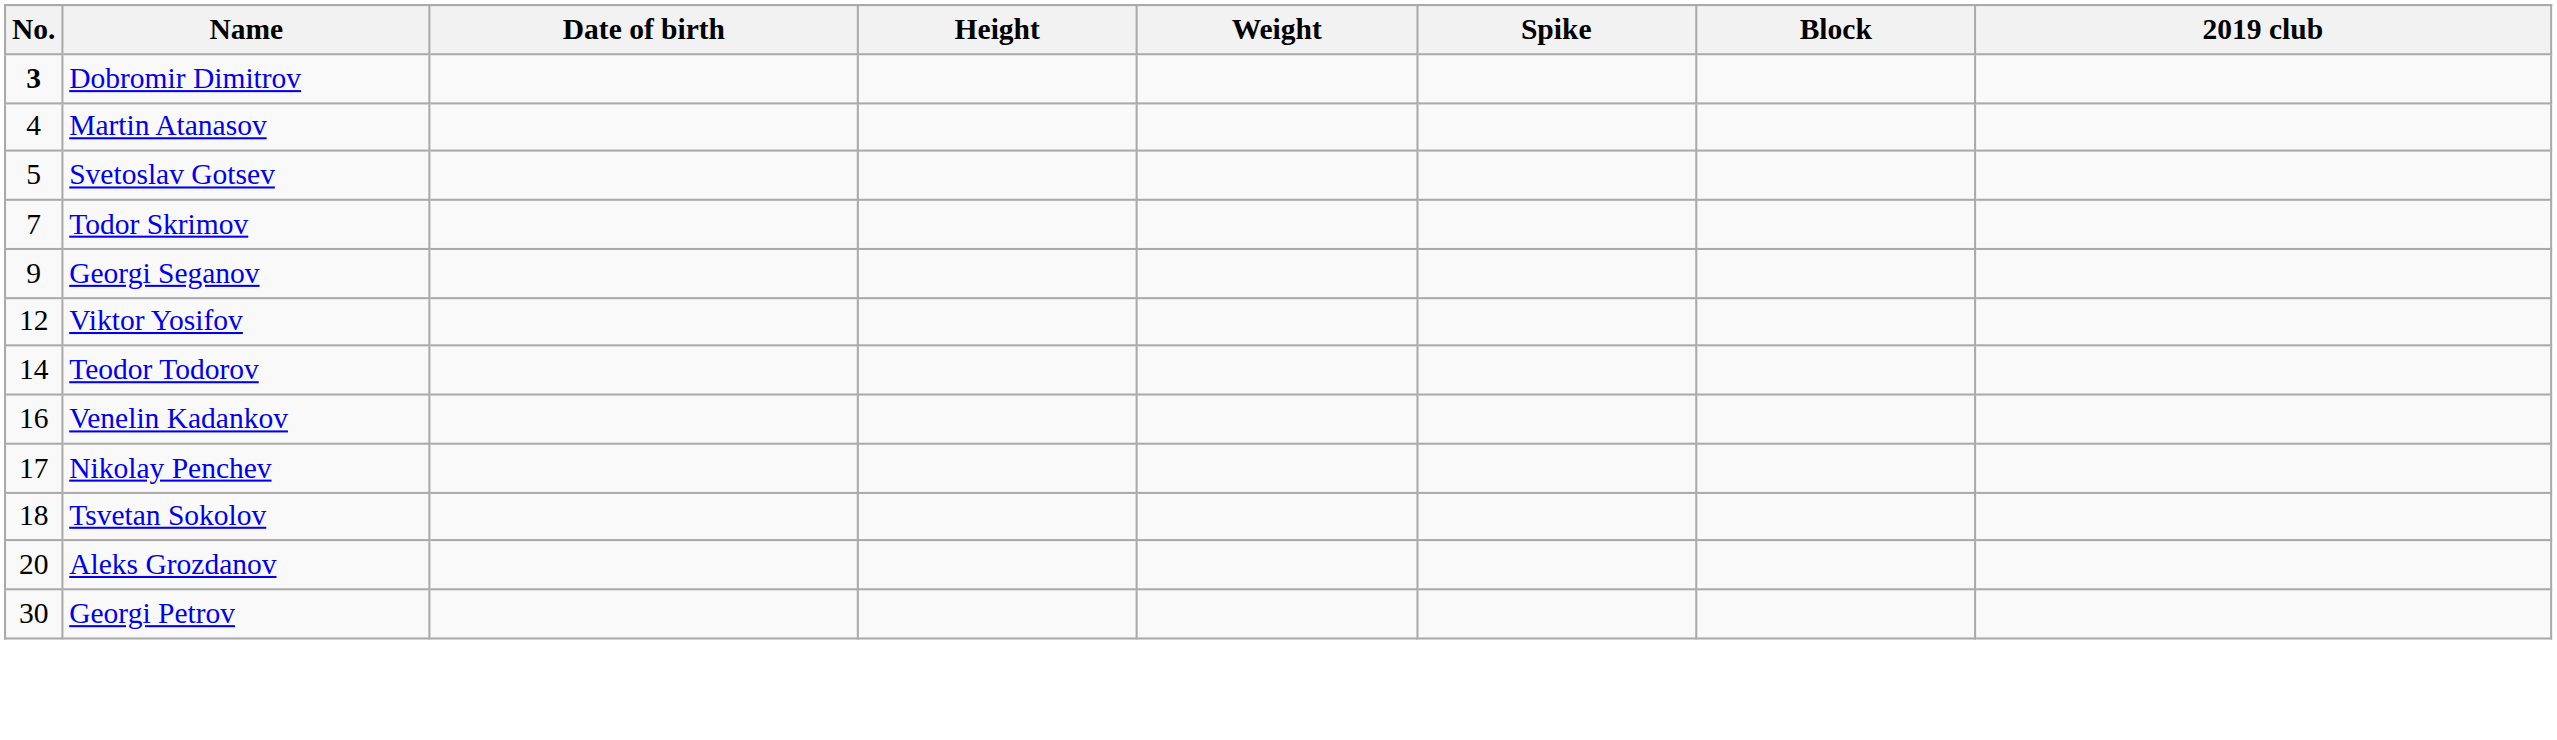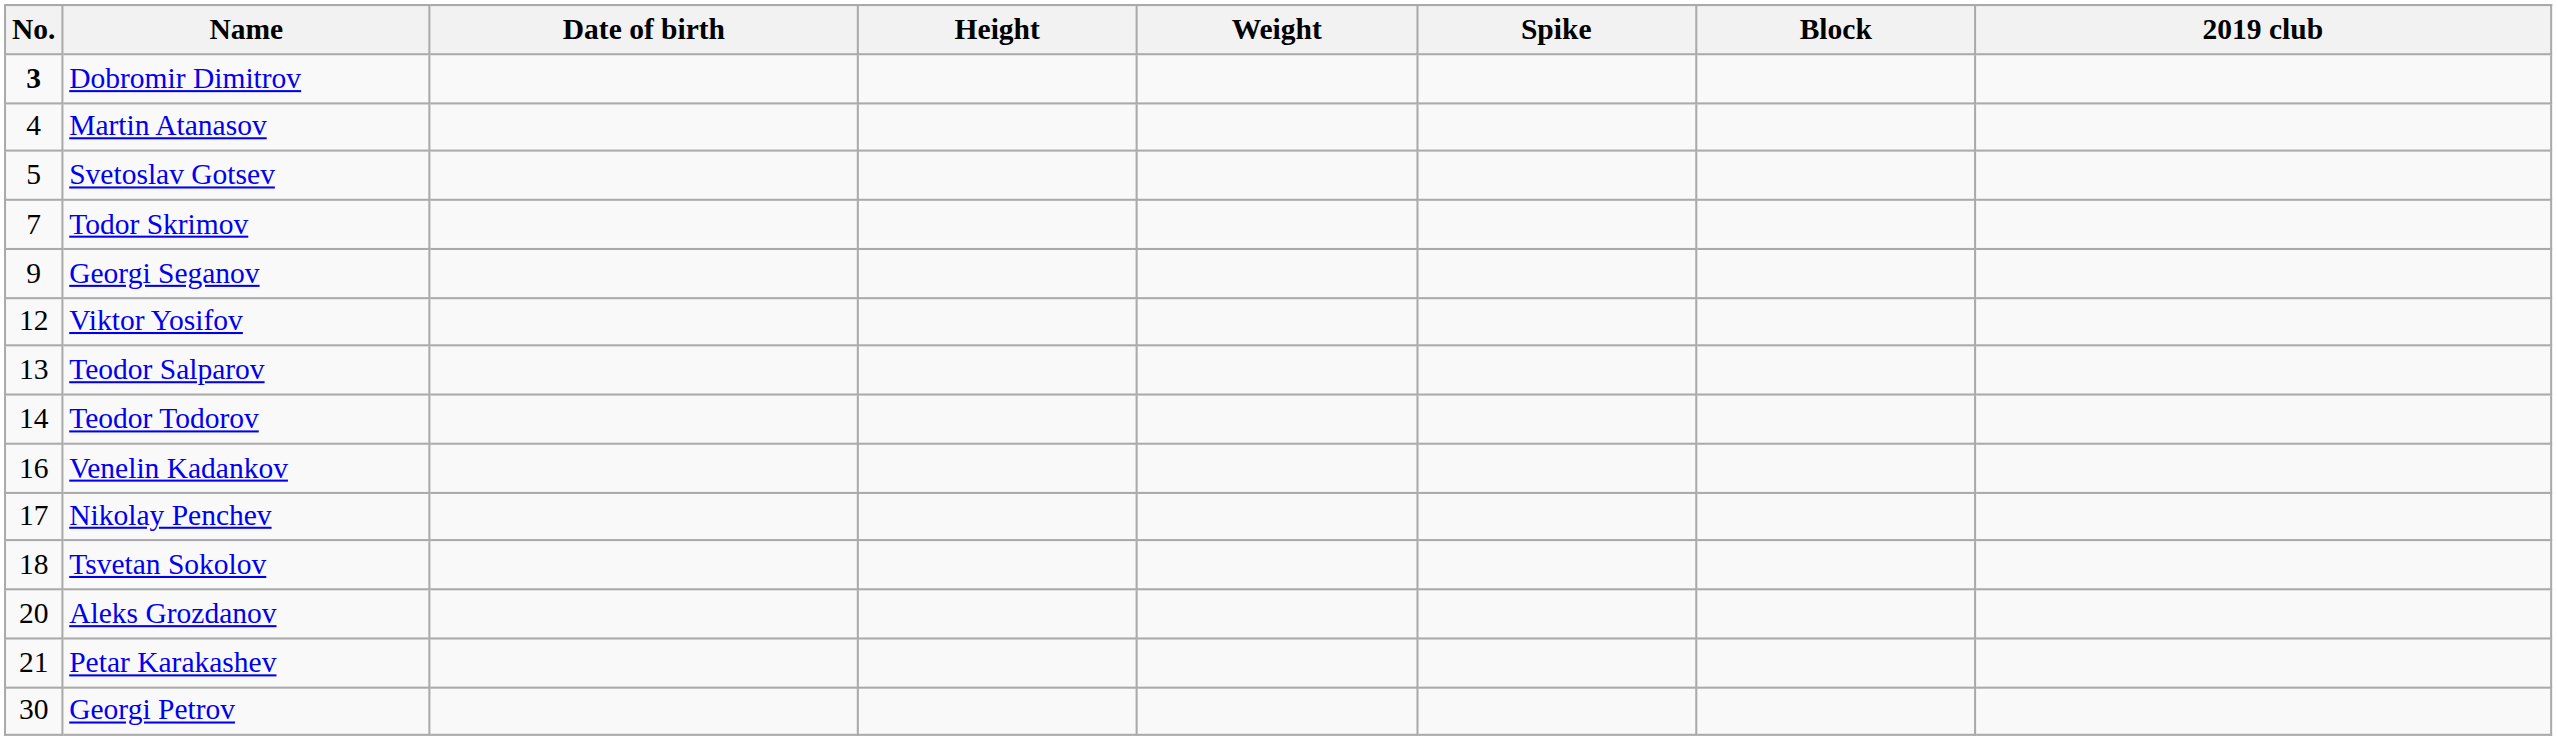+ row: 13 | Teodor Salparov
+ row: 21 | Petar Karakashev
